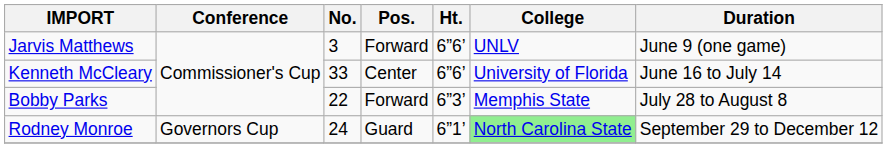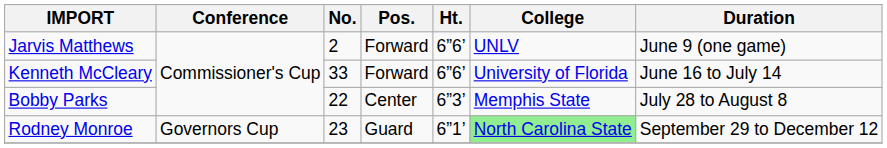Jarvis Matthews | No.: 3 -> 2
Kenneth McCleary | Pos.: Center -> Forward
Bobby Parks | Pos.: Forward -> Center
Rodney Monroe | No.: 24 -> 23
